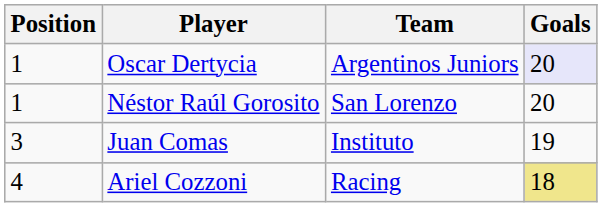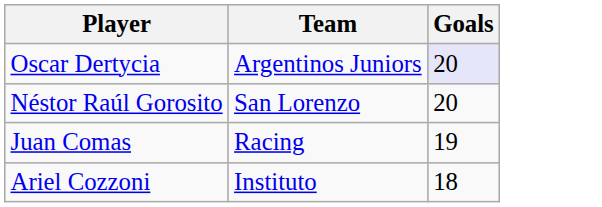- column: Position | 1 | 1 | 3 | 4
Juan Comas | Team: Instituto -> Racing
Ariel Cozzoni | Team: Racing -> Instituto
Ariel Cozzoni | Goals: khaki background -> no background
